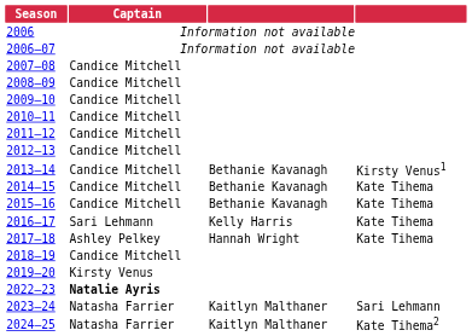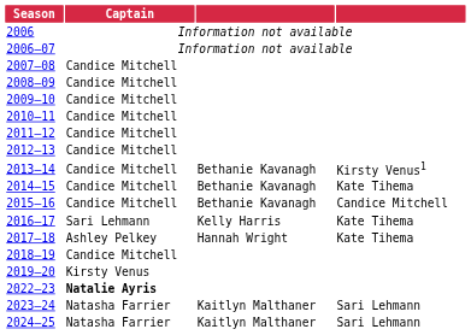2015–16 | column 4: Kate Tihema -> Candice Mitchell
2024–25 | column 4: Kate Tihema2 -> Sari Lehmann
